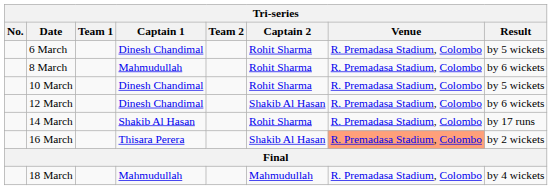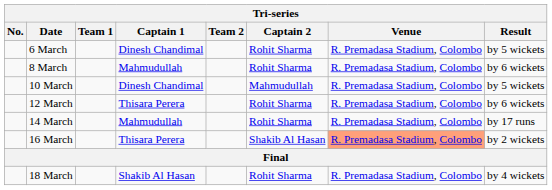10 March | Captain 2: Rohit Sharma -> Mahmudullah
12 March | Captain 1: Dinesh Chandimal -> Thisara Perera
12 March | Captain 2: Shakib Al Hasan -> Rohit Sharma
14 March | Captain 1: Shakib Al Hasan -> Mahmudullah
18 March | Captain 1: Mahmudullah -> Shakib Al Hasan
18 March | Captain 2: Mahmudullah -> Rohit Sharma
